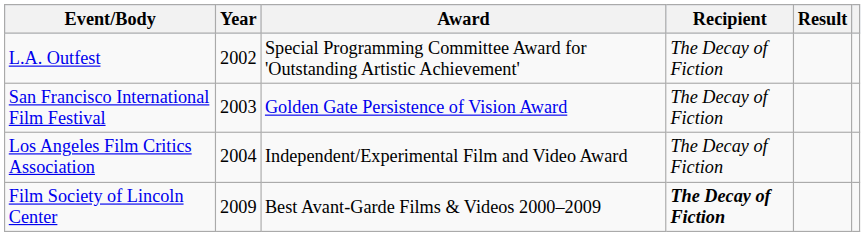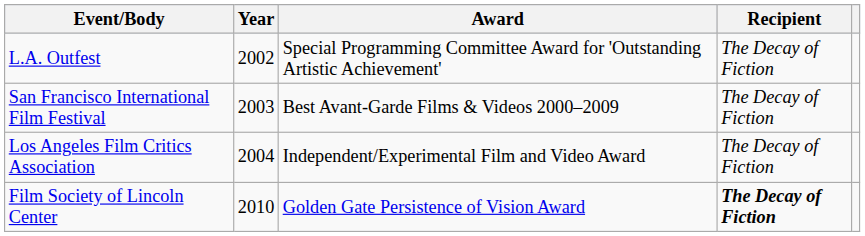- column: Result
San Francisco International Film Festival | Award: Golden Gate Persistence of Vision Award -> Best Avant-Garde Films & Videos 2000–2009
Film Society of Lincoln Center | Year: 2009 -> 2010
Film Society of Lincoln Center | Award: Best Avant-Garde Films & Videos 2000–2009 -> Golden Gate Persistence of Vision Award
